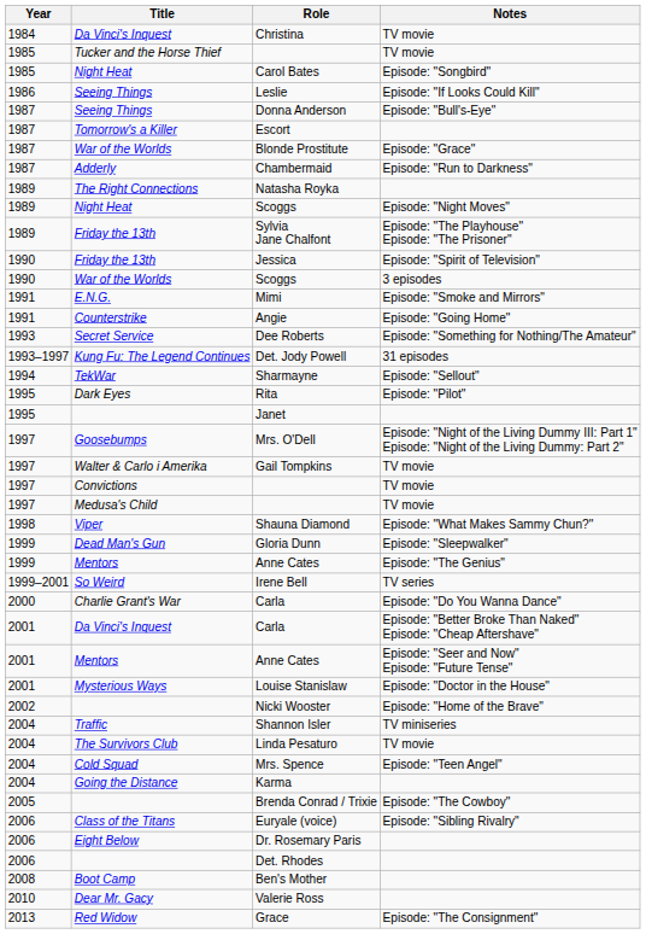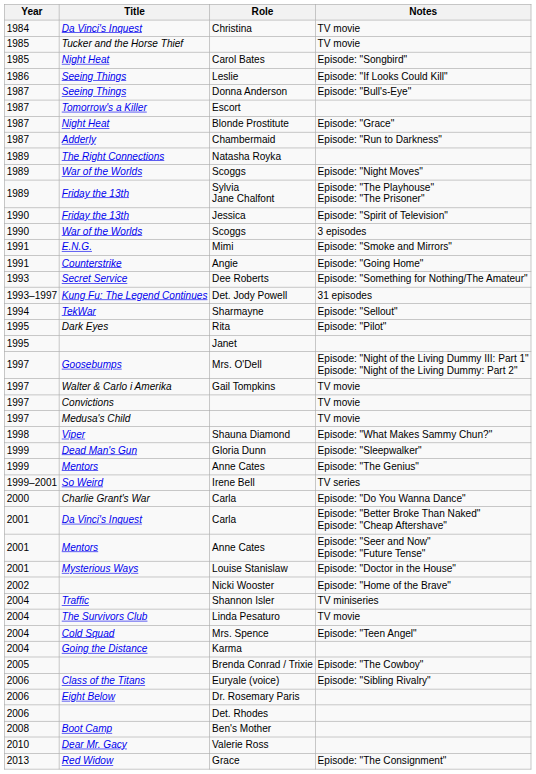Blonde Prostitute | Title: War of the Worlds -> Night Heat
1989 / Scoggs | Title: Night Heat -> War of the Worlds
